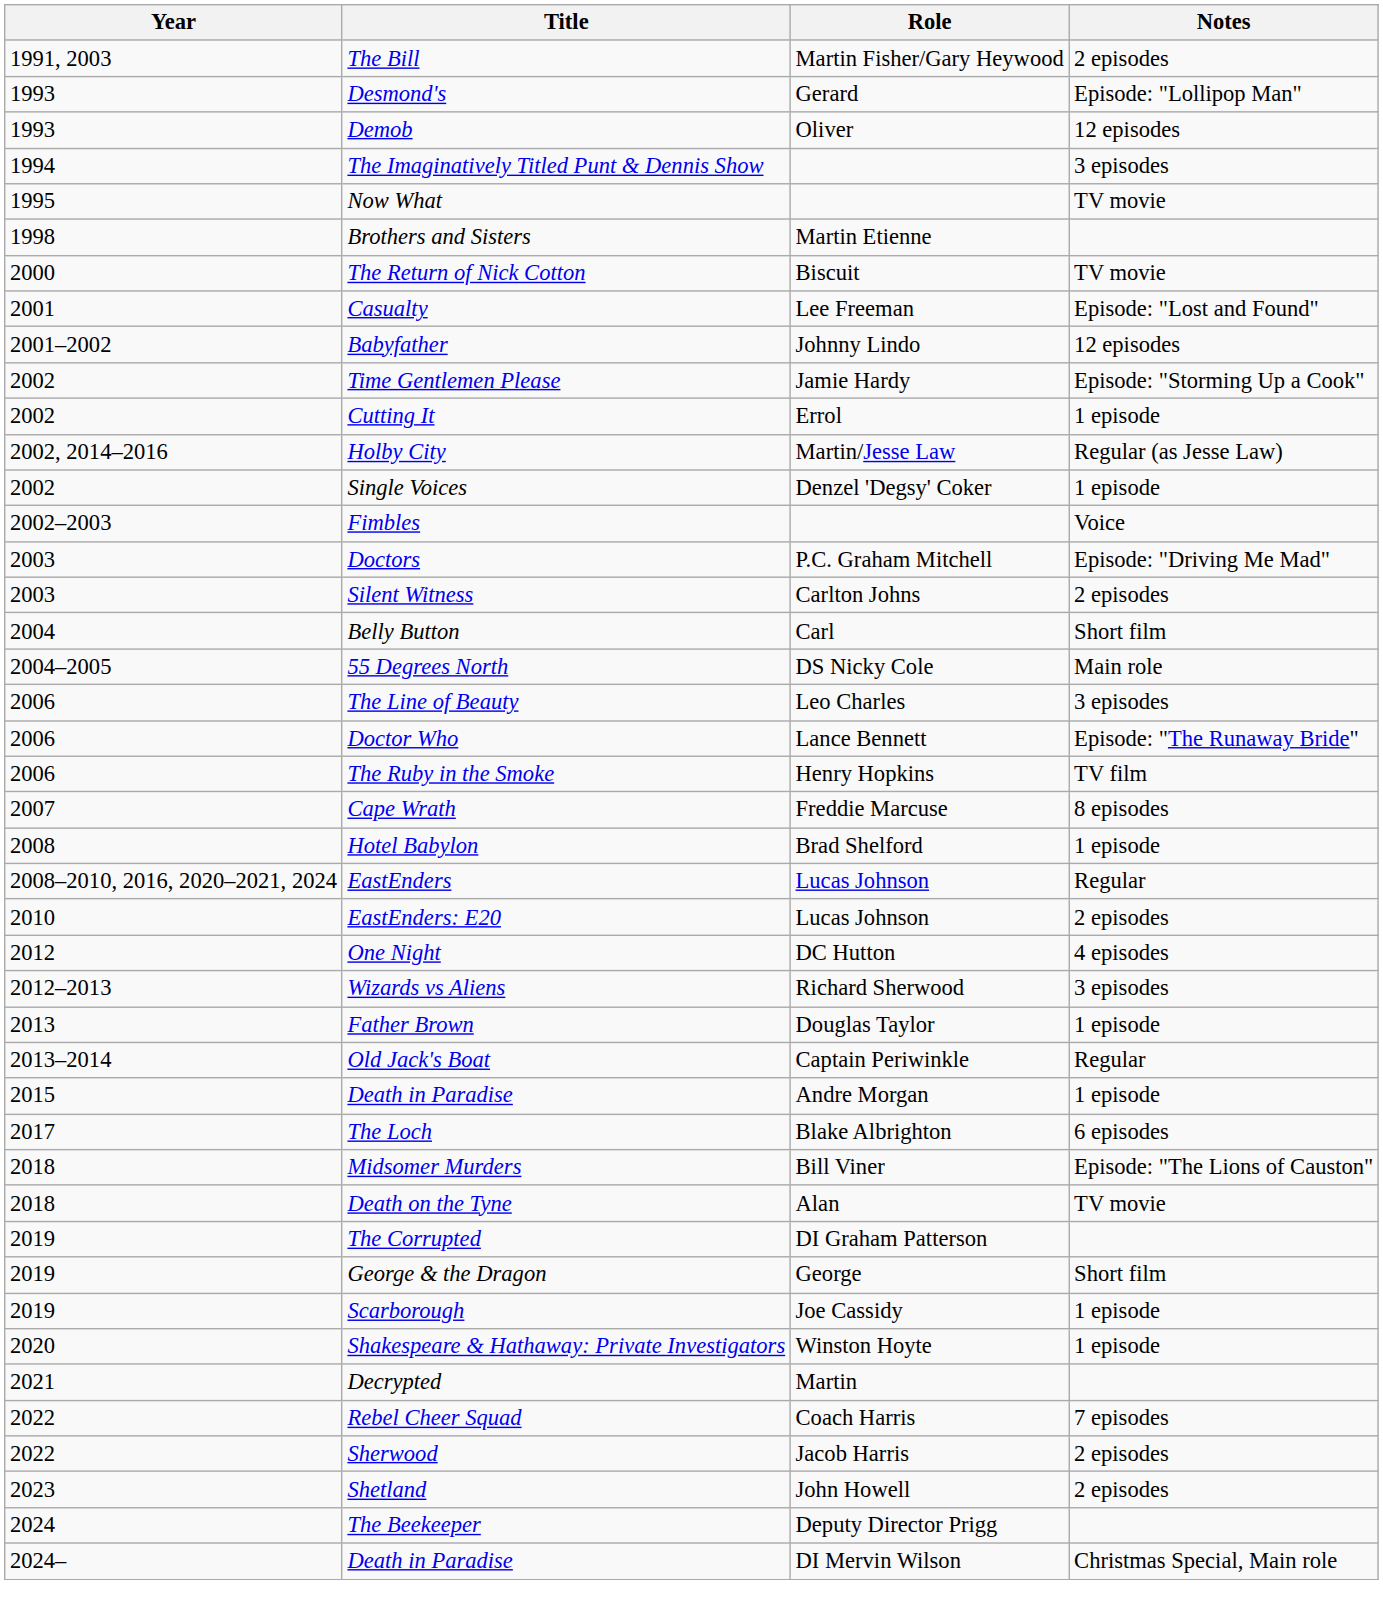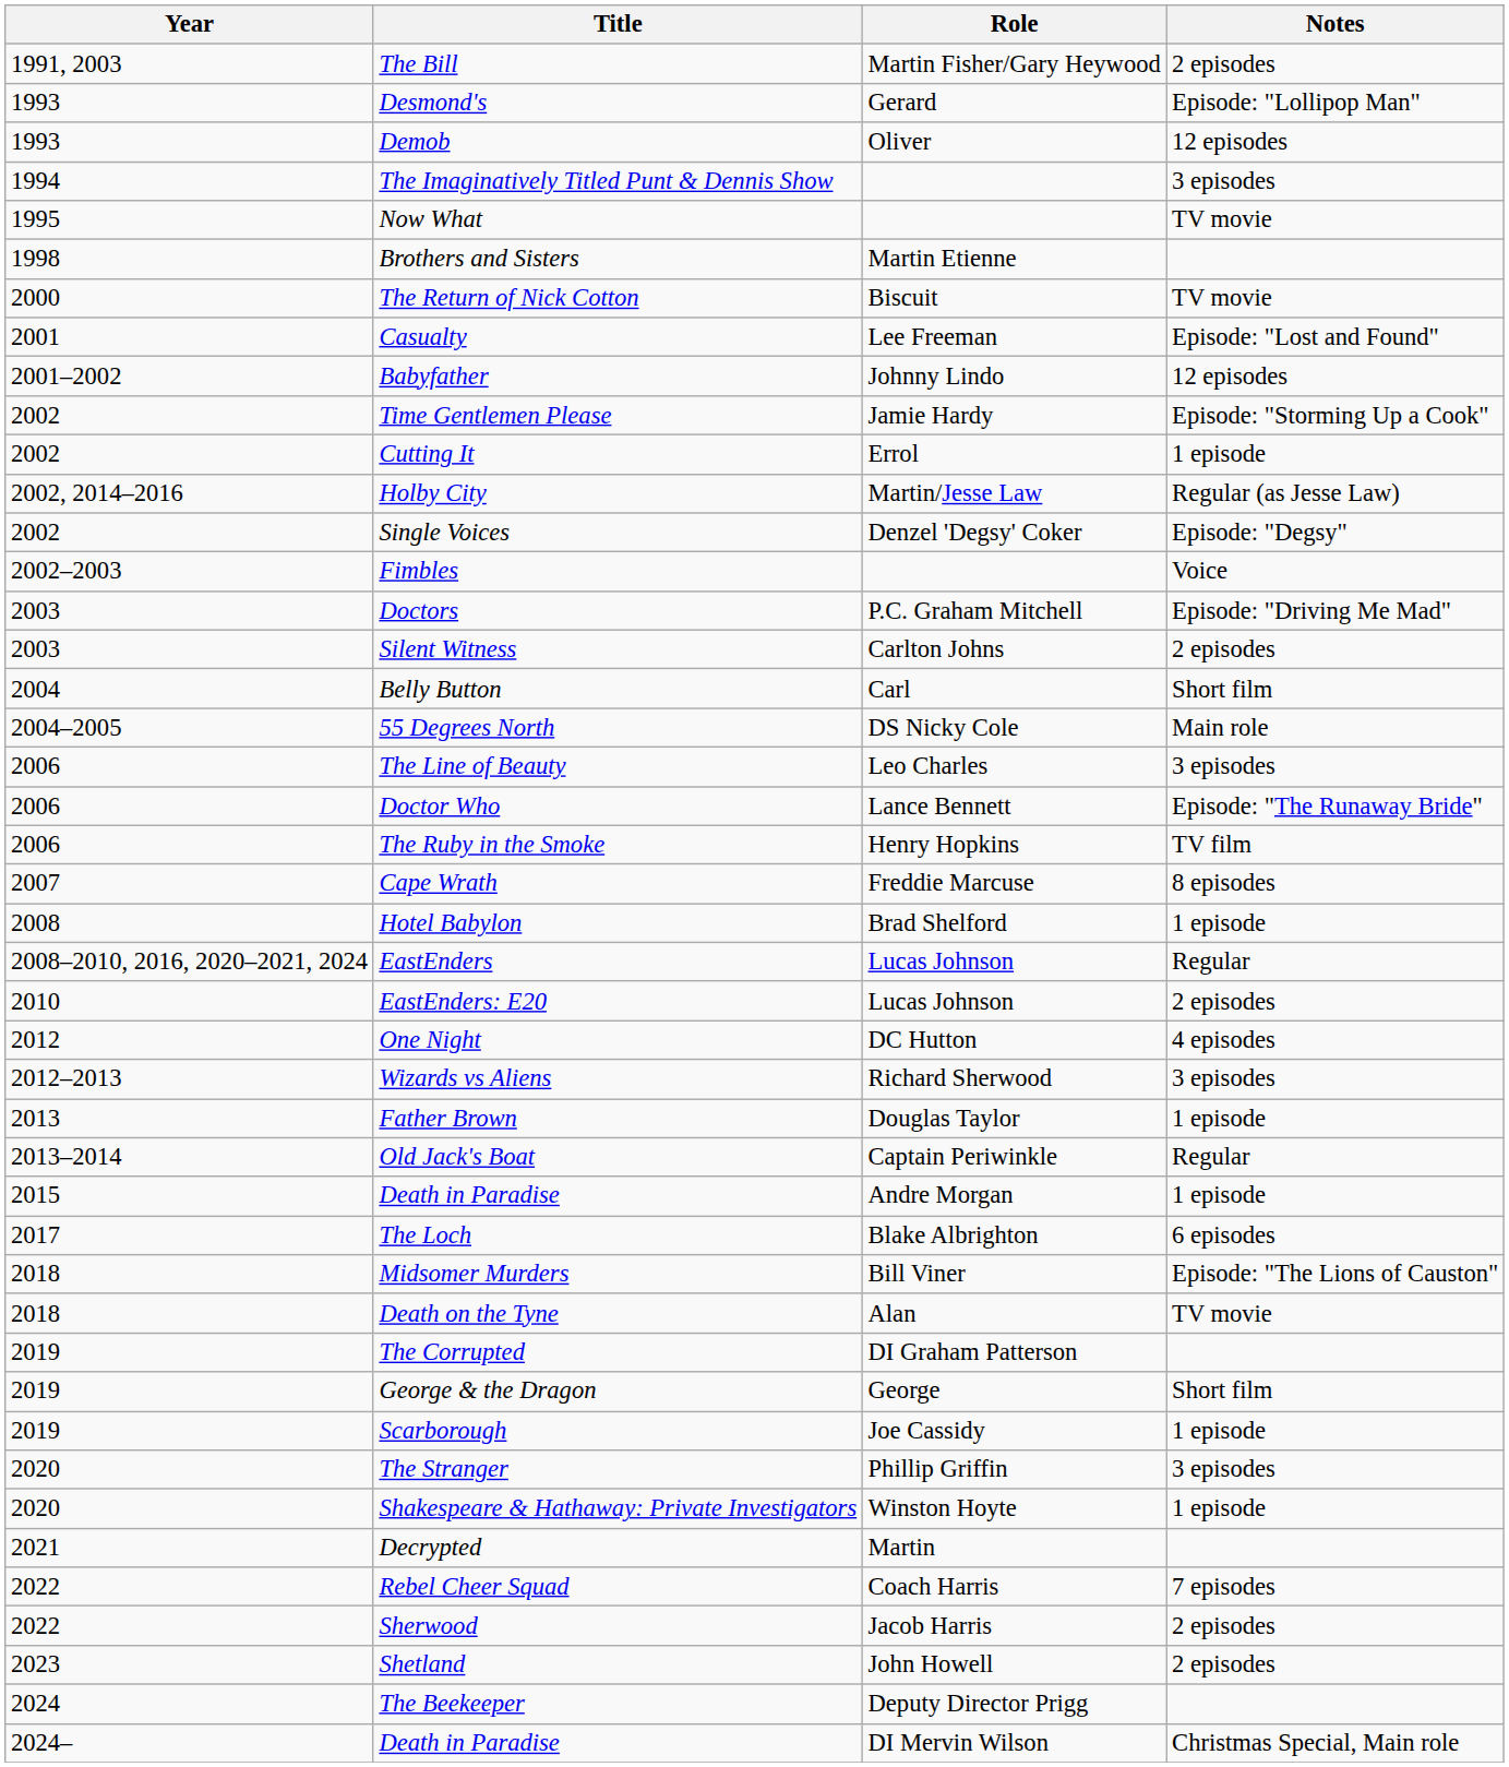Single Voices | Notes: 1 episode -> Episode: "Degsy"
+ row: 2020 | The Stranger | Phillip Griffin | 3 episodes
